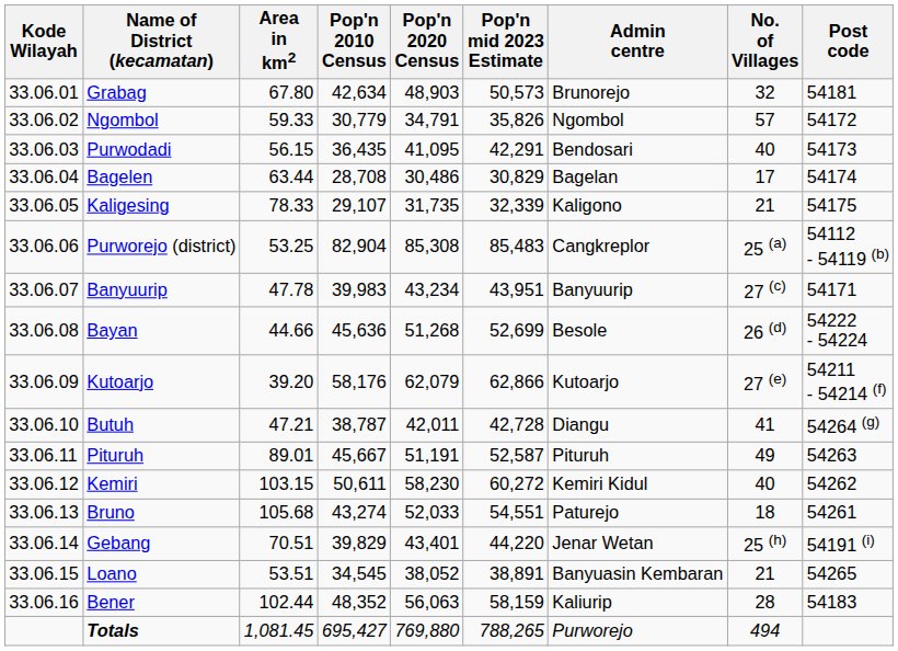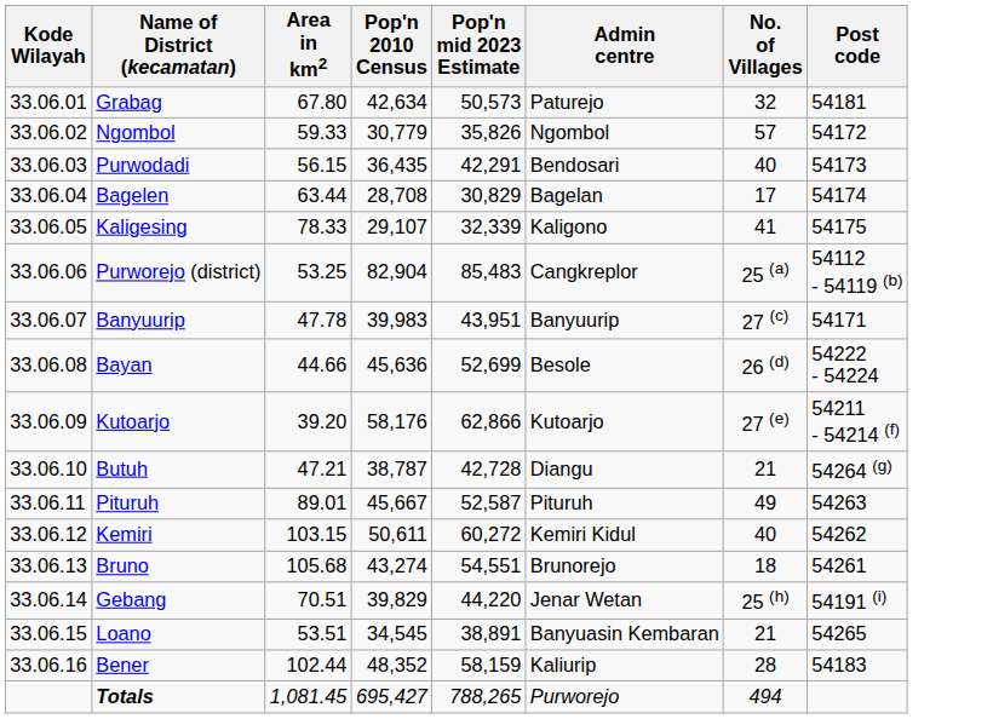- column: Pop'n 2020 Census | 48,903 | 34,791 | 41,095 | 30,486 | 31,735 | 85,308 | 43,234 | 51,268 | 62,079 | 42,011 | 51,191 | 58,230 | 52,033 | 43,401 | 38,052 | 56,063 | 769,880
Grabag | Admin centre: Brunorejo -> Paturejo
Kaligesing | No. of Villages: 21 -> 41
Butuh | No. of Villages: 41 -> 21
Bruno | Admin centre: Paturejo -> Brunorejo
